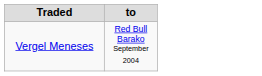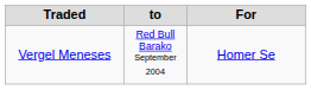+ column: For | Homer Se
